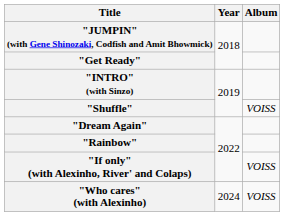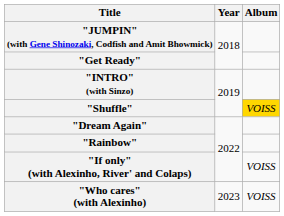"Shuffle" | Album: no background -> gold background
"Who cares" (with Alexinho) | Year: 2024 -> 2023
